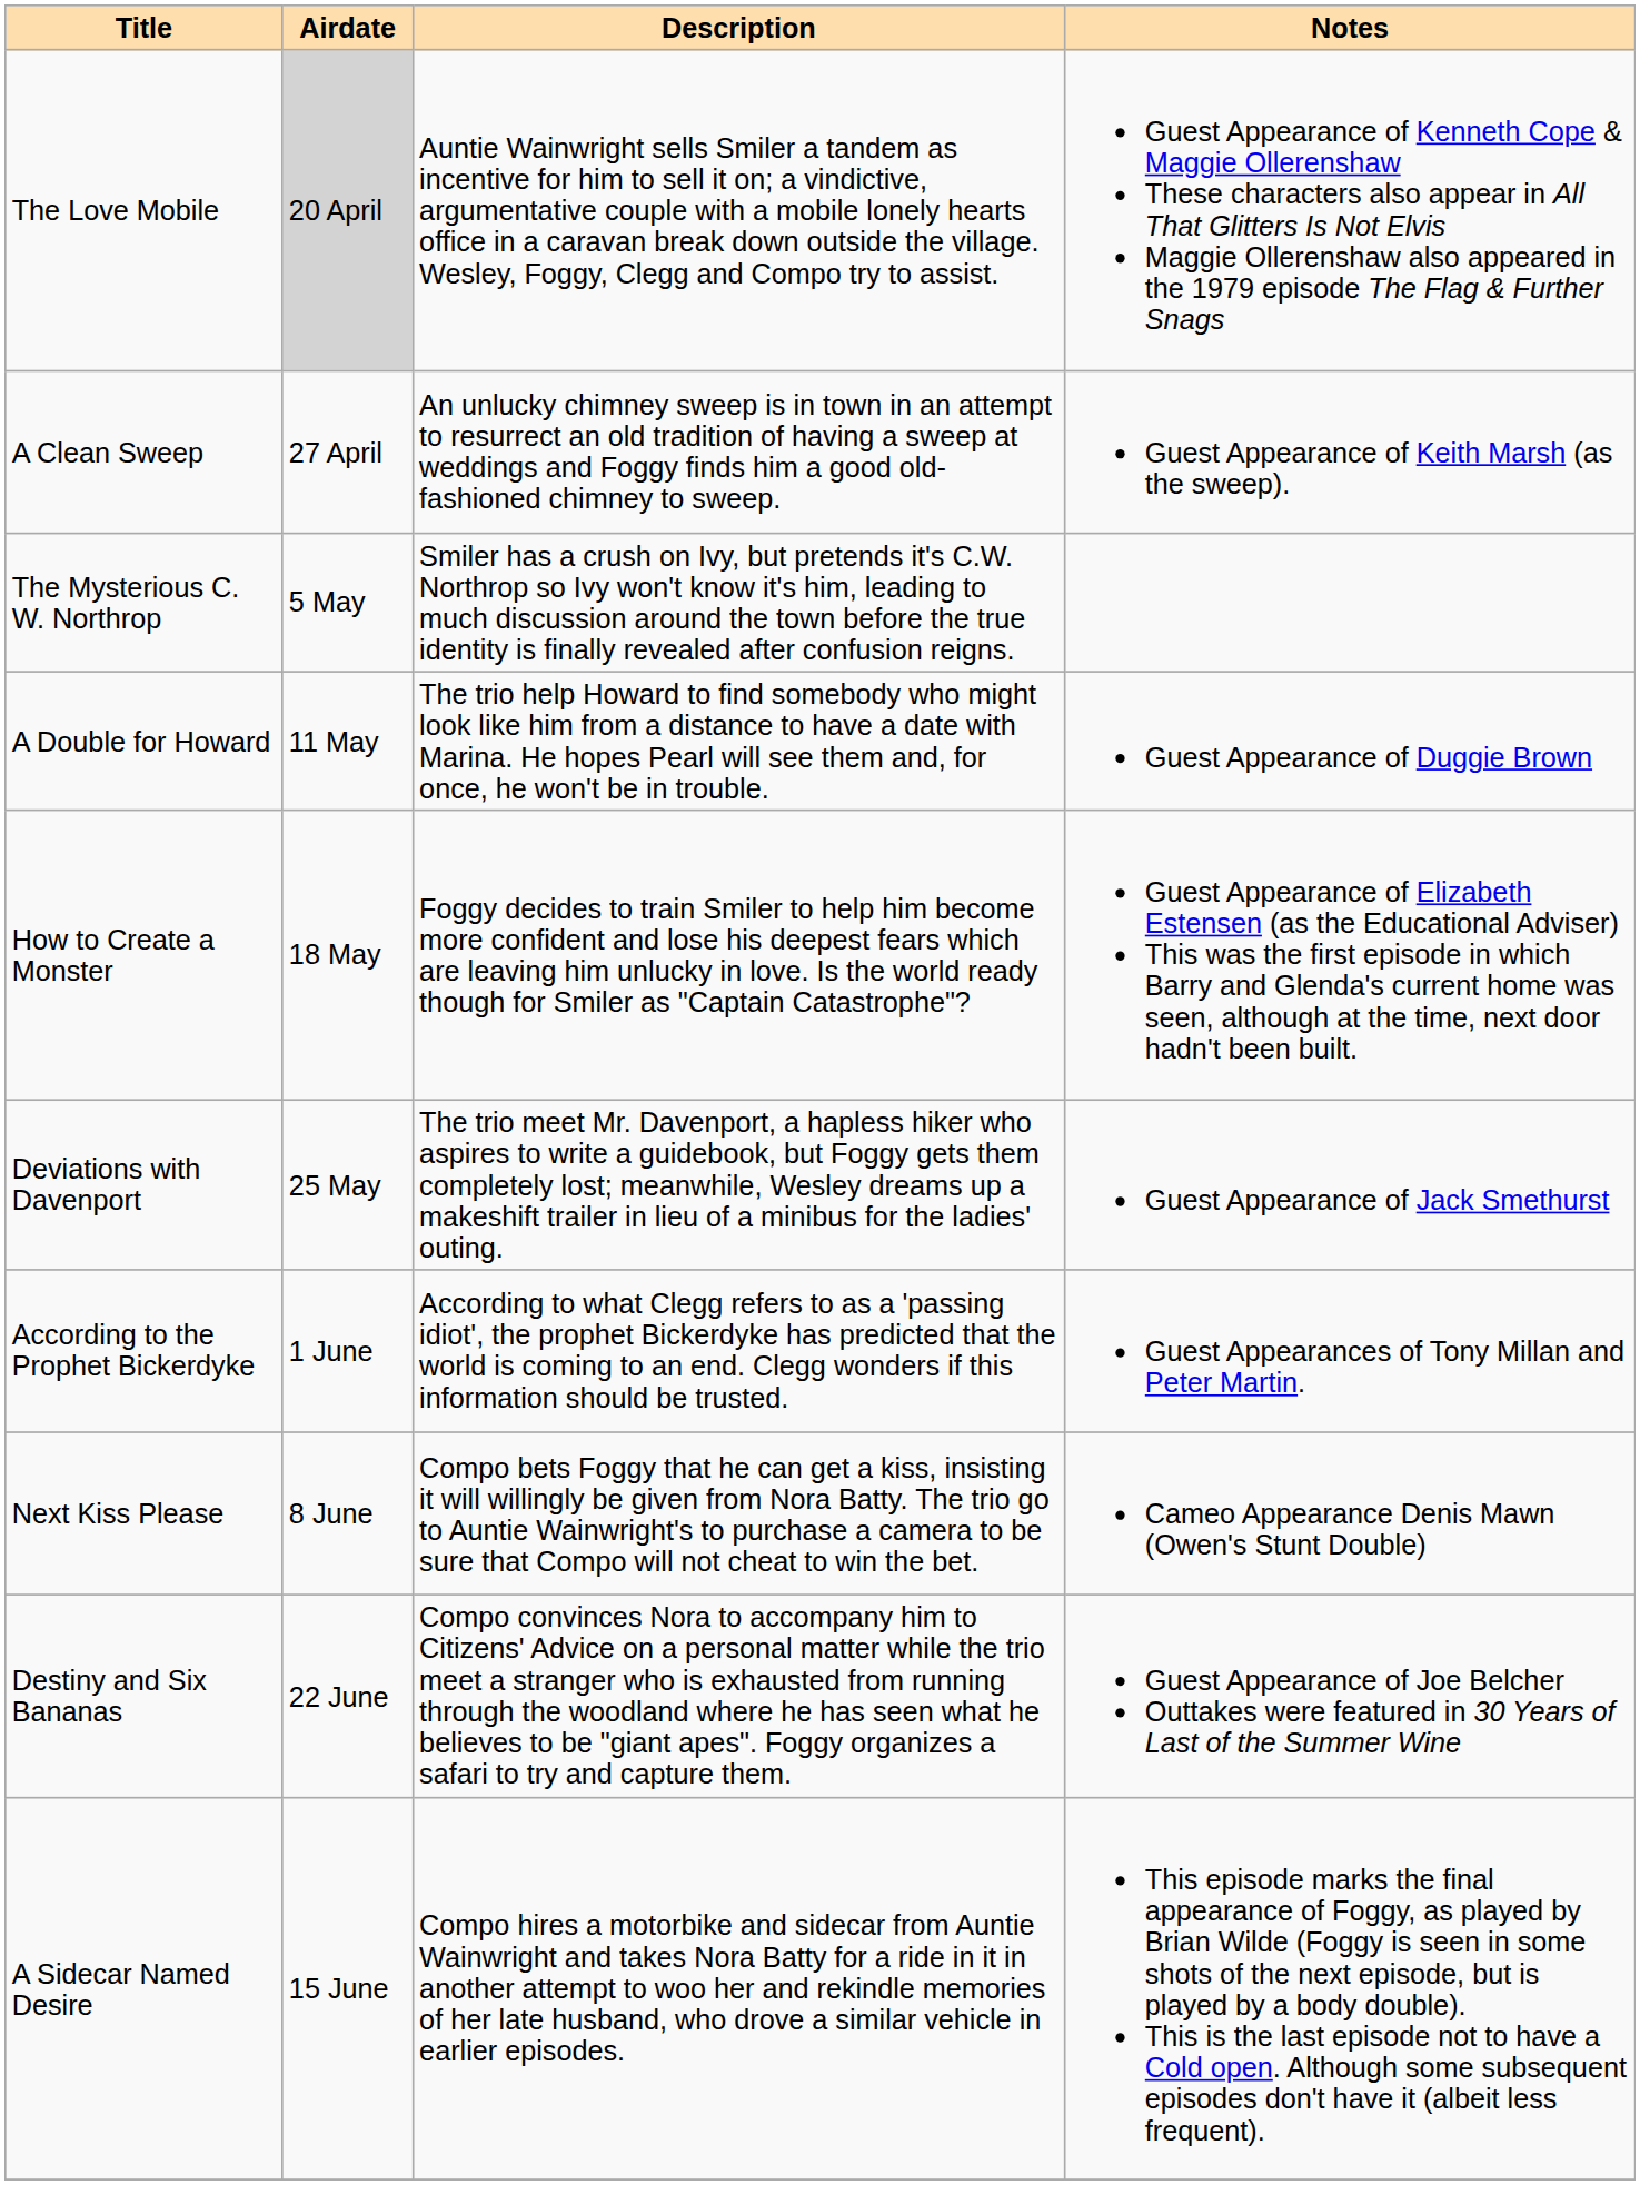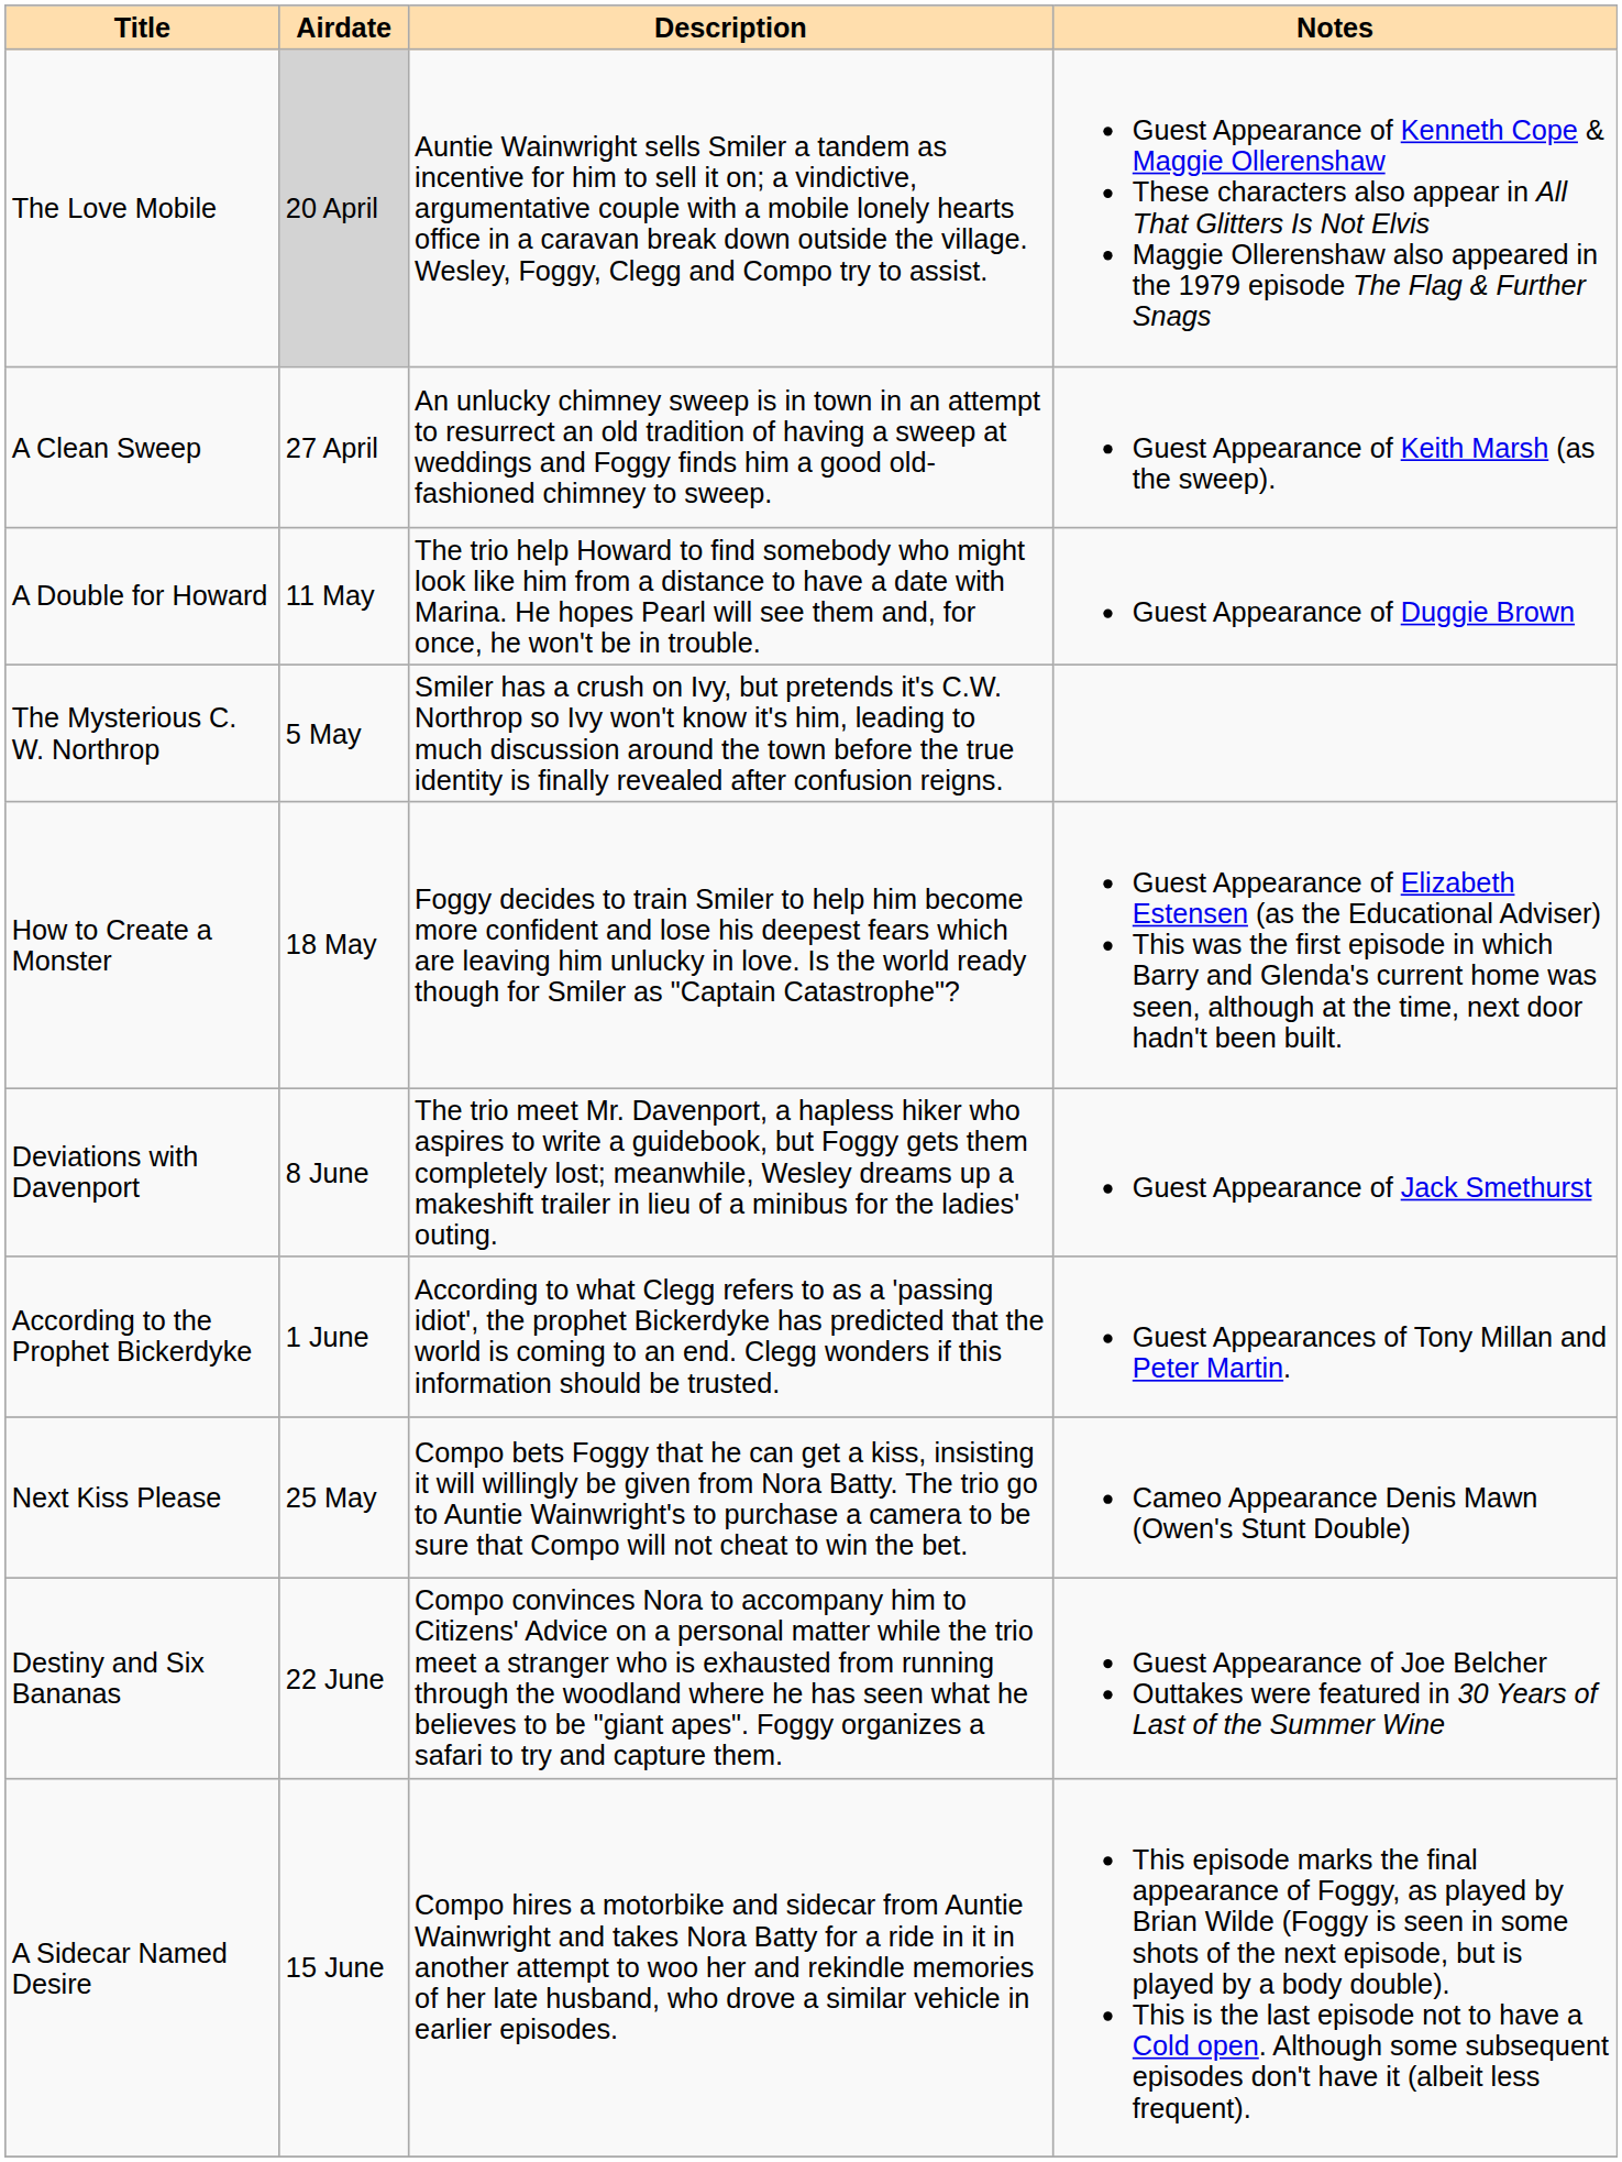rows swapped: The Mysterious C. W. Northrop <-> A Double for Howard
Deviations with Davenport | Airdate: 25 May -> 8 June
Next Kiss Please | Airdate: 8 June -> 25 May
